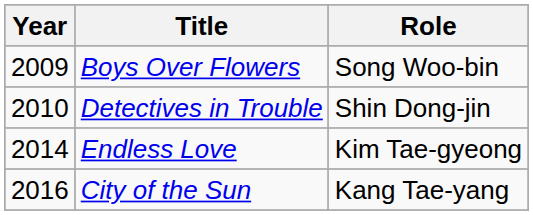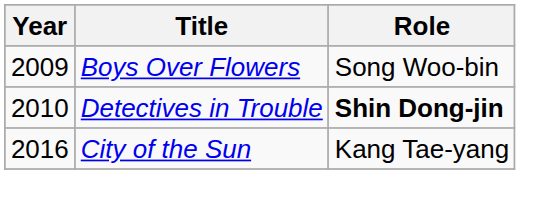Detectives in Trouble | Role: normal -> bold
- row: 2014 | Endless Love | Kim Tae-gyeong
